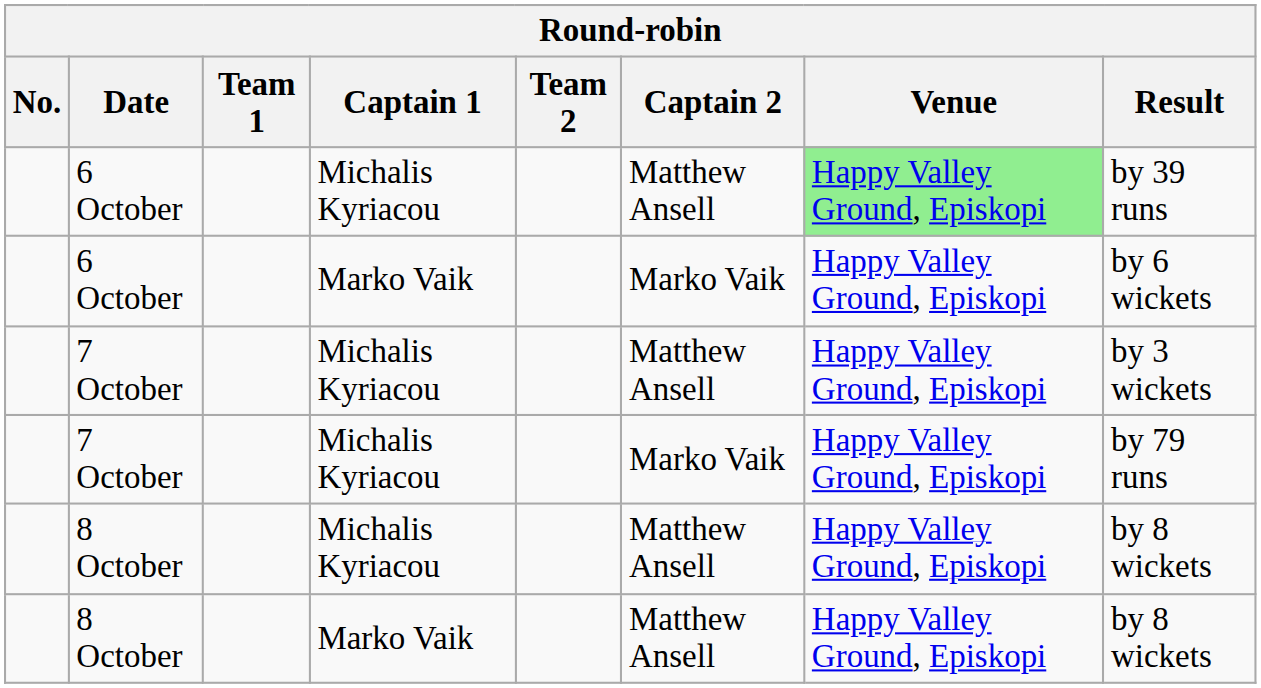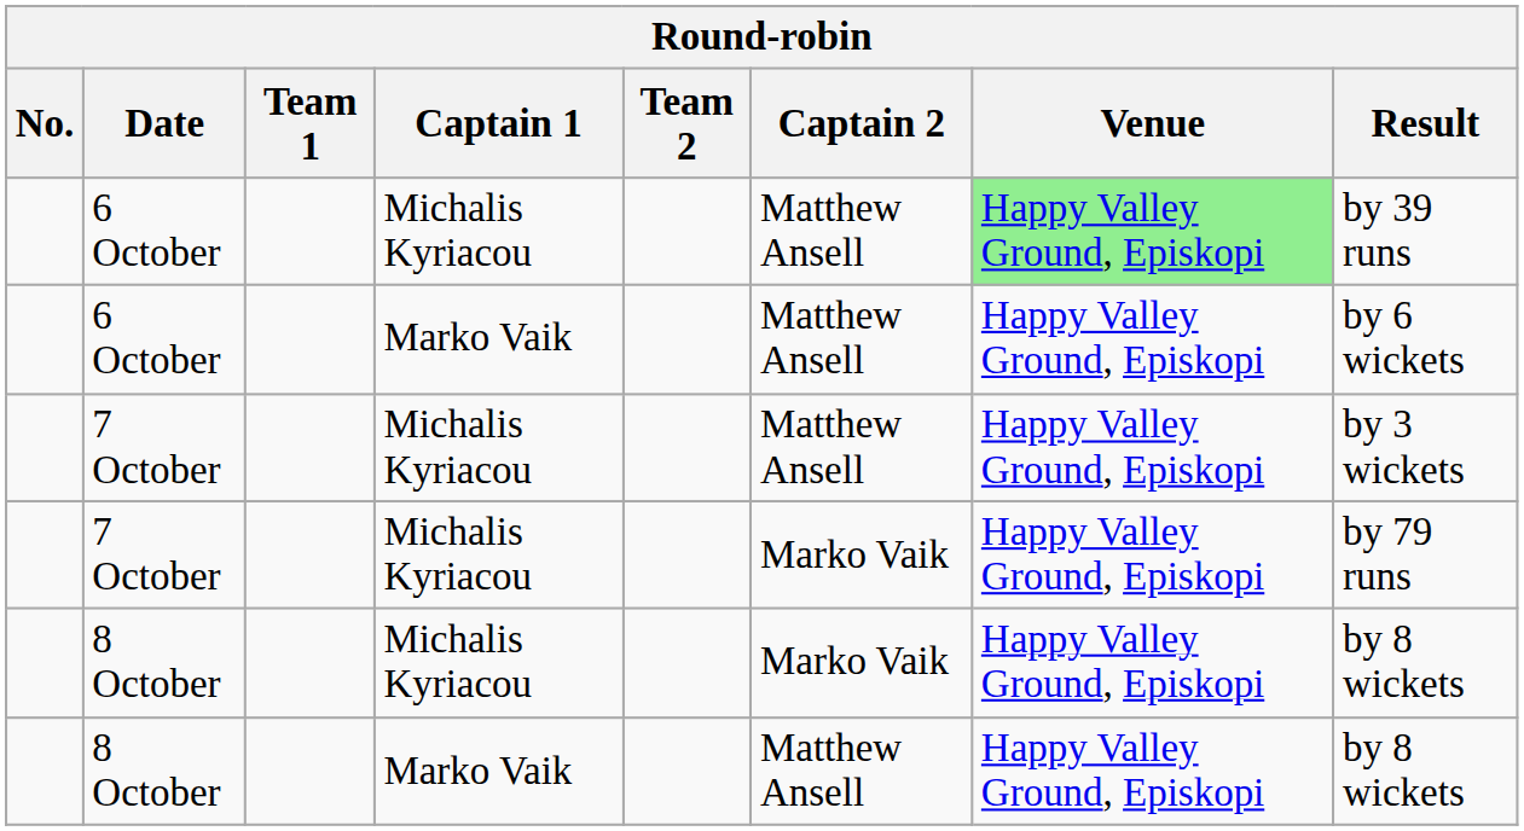6 October / Marko Vaik | Captain 2: Marko Vaik -> Matthew Ansell
8 October / Michalis Kyriacou | Captain 2: Matthew Ansell -> Marko Vaik
